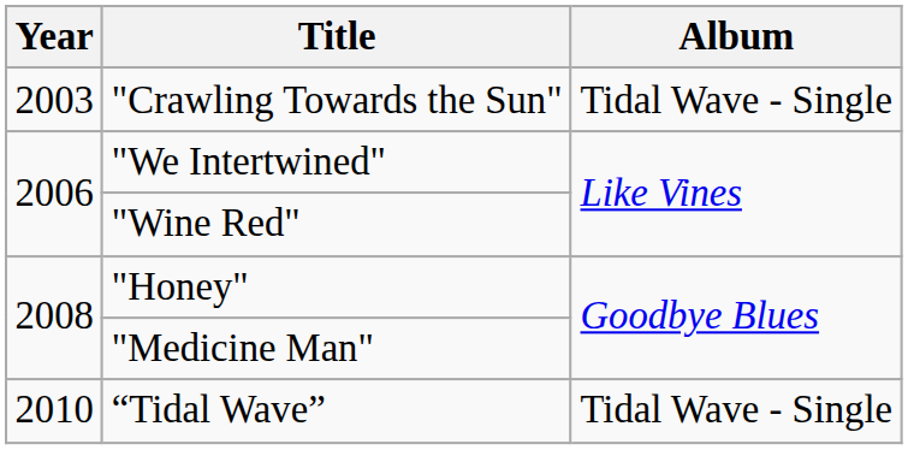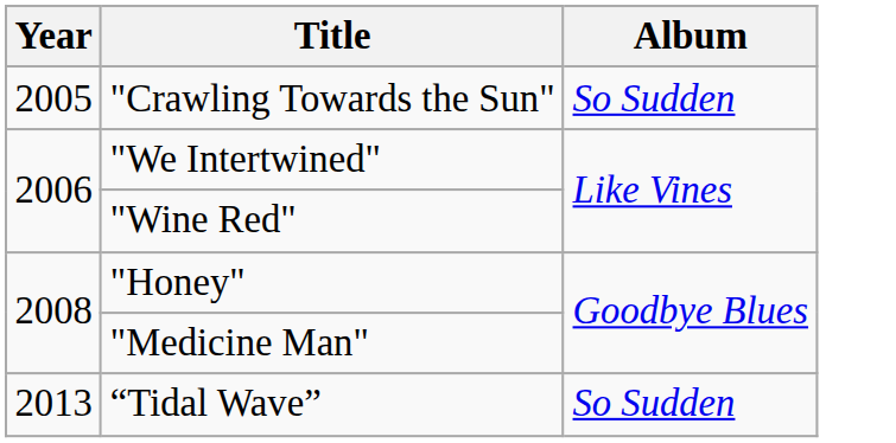"Crawling Towards the Sun" | Year: 2003 -> 2005
"Crawling Towards the Sun" | Album: Tidal Wave - Single -> So Sudden
“Tidal Wave” | Year: 2010 -> 2013
“Tidal Wave” | Album: Tidal Wave - Single -> So Sudden
